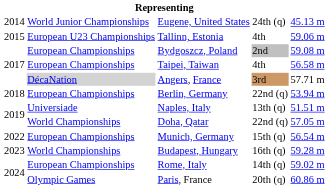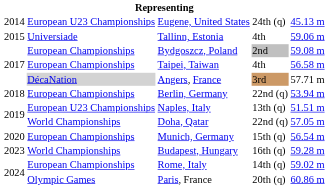Eugene, United States | column 2: World Junior Championships -> European U23 Championships
Tallinn, Estonia | column 2: European U23 Championships -> Universiade
Naples, Italy | column 2: Universiade -> European U23 Championships
Munich, Germany | column 1: 2022 -> 2020
